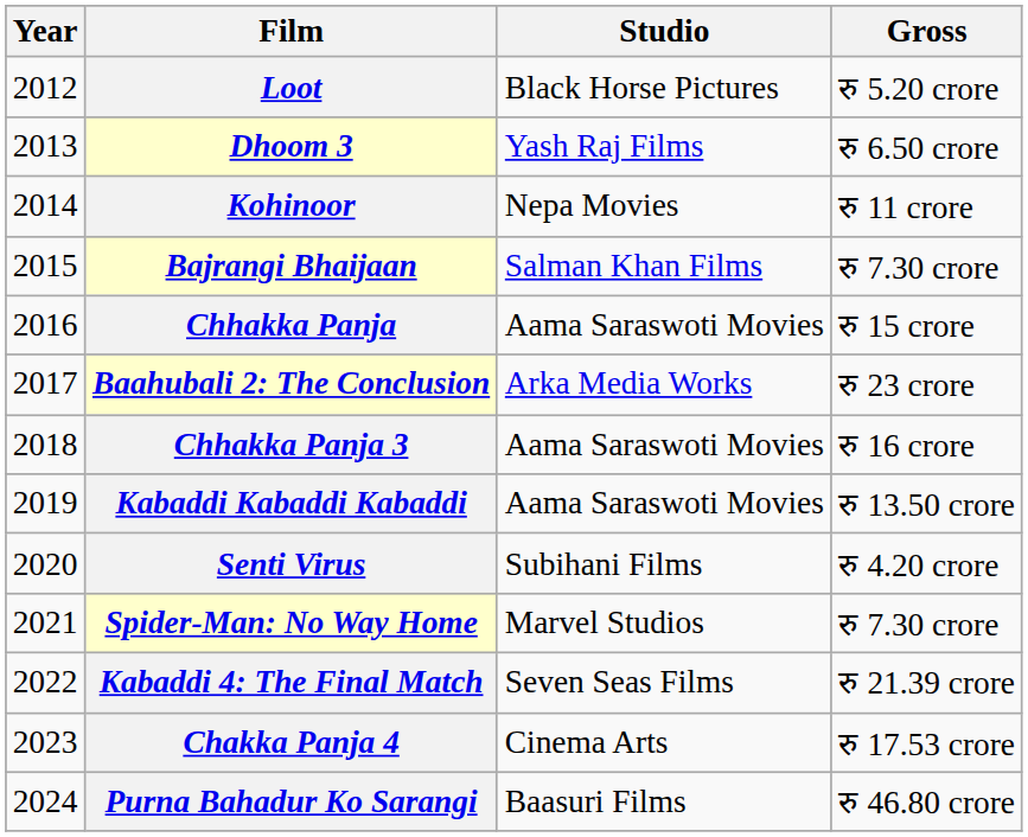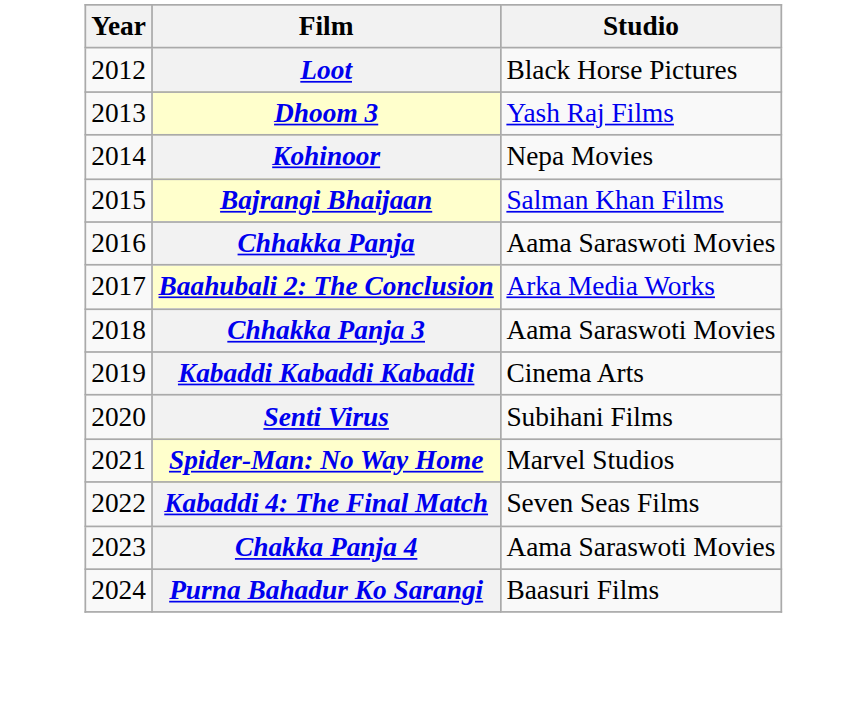- column: Gross | रु 5.20 crore | रु 6.50 crore | रु 11 crore | रु 7.30 crore | रु 15 crore | रु 23 crore | रु 16 crore | रु 13.50 crore | रु 4.20 crore | रु 7.30 crore | रु 21.39 crore | रु 17.53 crore | रु 46.80 crore
Kabaddi Kabaddi Kabaddi | Studio: Aama Saraswoti Movies -> Cinema Arts
Chakka Panja 4 | Studio: Cinema Arts -> Aama Saraswoti Movies
